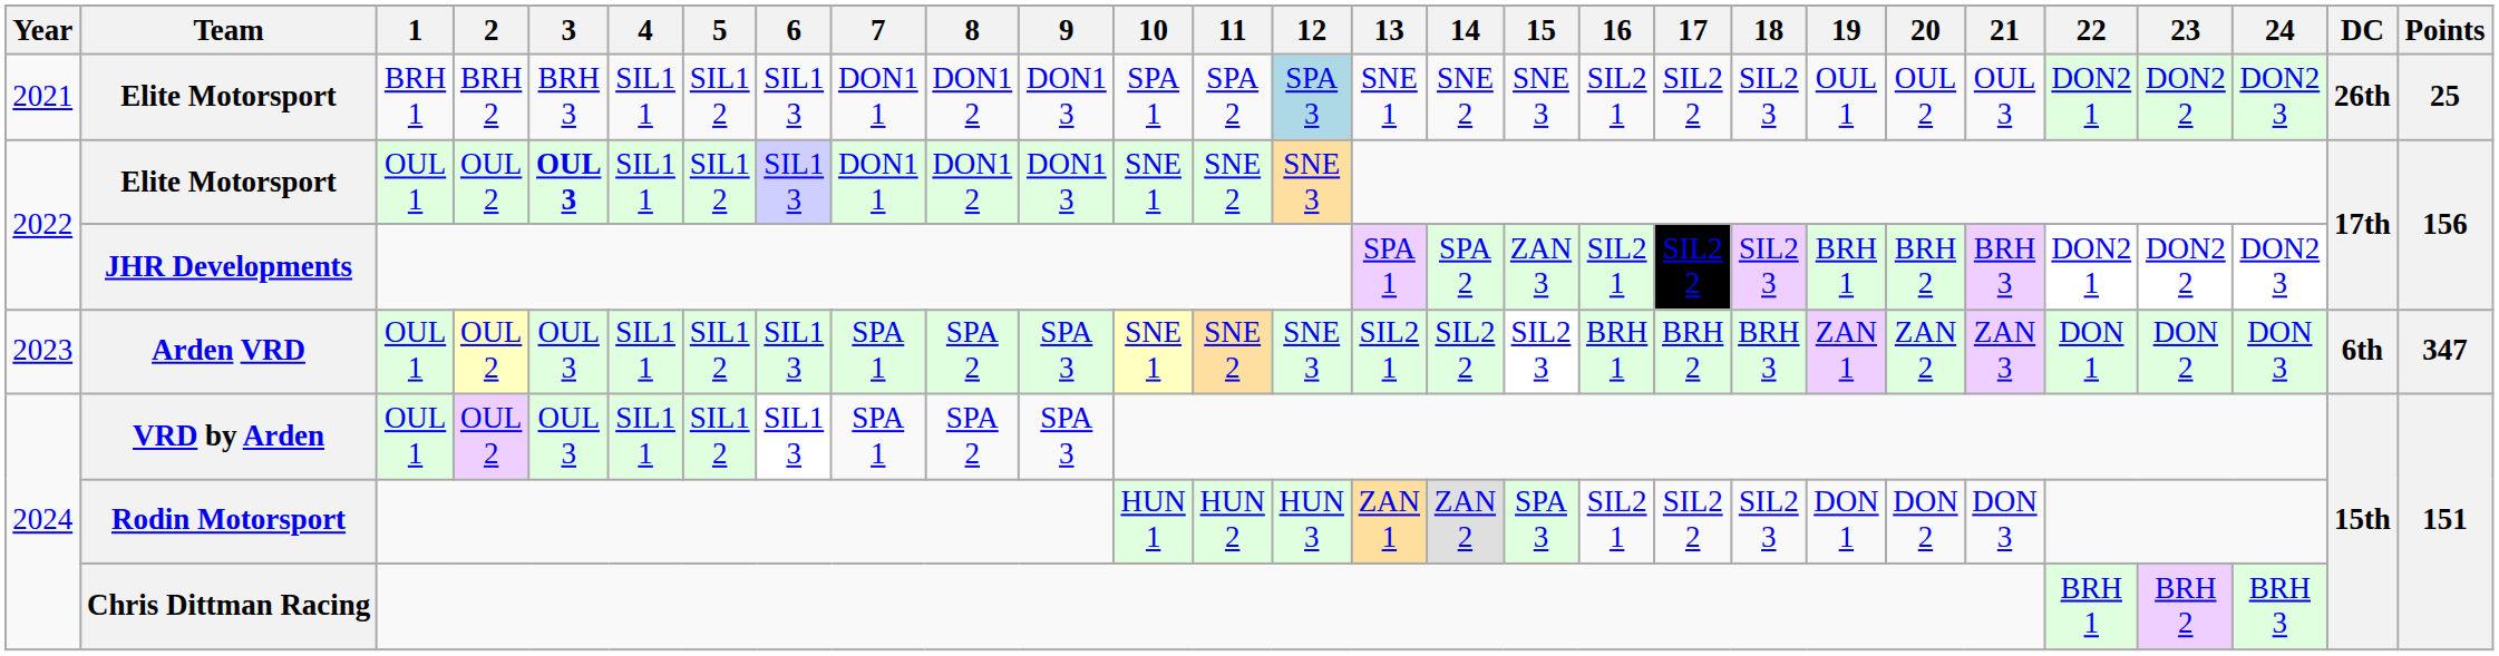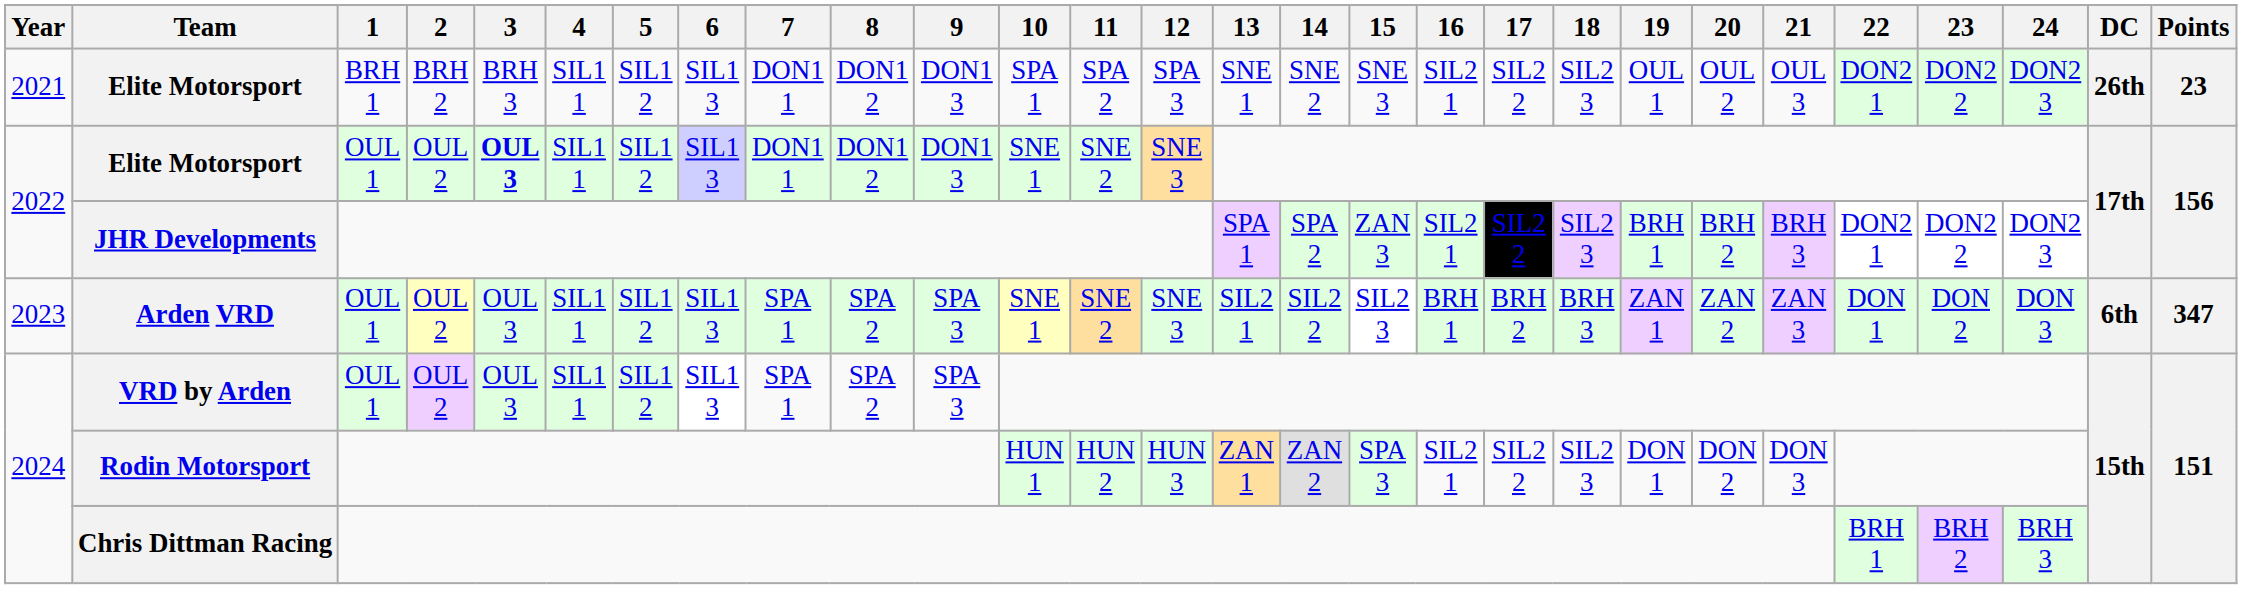2021 / Elite Motorsport | 12: lightblue background -> no background
2021 / Elite Motorsport | Points: 25 -> 23
